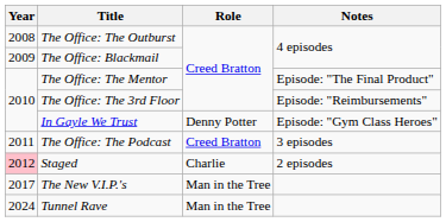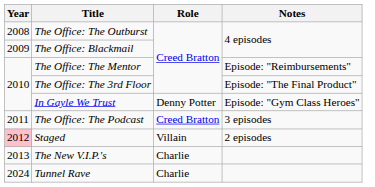The Office: The Mentor | Notes: Episode: "The Final Product" -> Episode: "Reimbursements"
The Office: The 3rd Floor | Notes: Episode: "Reimbursements" -> Episode: "The Final Product"
Staged | Role: Charlie -> Villain
The New V.I.P.'s | Year: 2017 -> 2013
The New V.I.P.'s | Role: Man in the Tree -> Charlie
Tunnel Rave | Role: Man in the Tree -> Charlie
